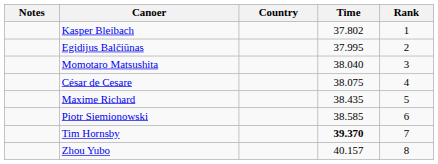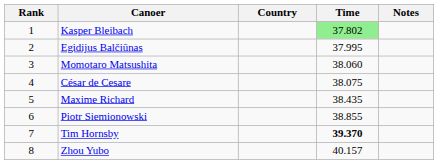columns swapped: Rank <-> Notes
Kasper Bleibach | Time: no background -> lightgreen background
Momotaro Matsushita | Time: 38.040 -> 38.060
Piotr Siemionowski | Time: 38.585 -> 38.855
